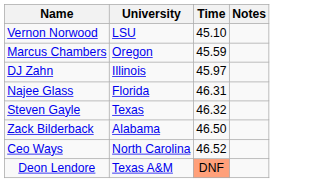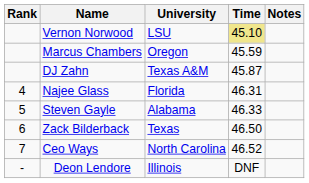+ column: Rank | 4 | 5 | 6 | 7 | -
Vernon Norwood | Time: no background -> khaki background
DJ Zahn | University: Illinois -> Texas A&M
DJ Zahn | Time: 45.97 -> 45.87
Steven Gayle | University: Texas -> Alabama
Steven Gayle | Time: 46.32 -> 46.33
Zack Bilderback | University: Alabama -> Texas
Deon Lendore | University: Texas A&M -> Illinois
Deon Lendore | Time: lightsalmon background -> no background
